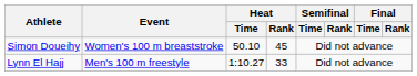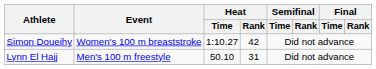Simon Doueihy | Heat / Time: 50.10 -> 1:10.27
Simon Doueihy | Heat / Rank: 45 -> 42
Lynn El Hajj | Heat / Time: 1:10.27 -> 50.10
Lynn El Hajj | Heat / Rank: 33 -> 31
